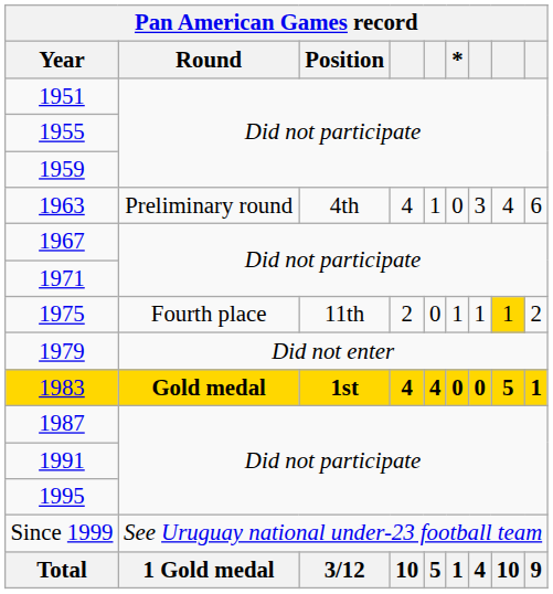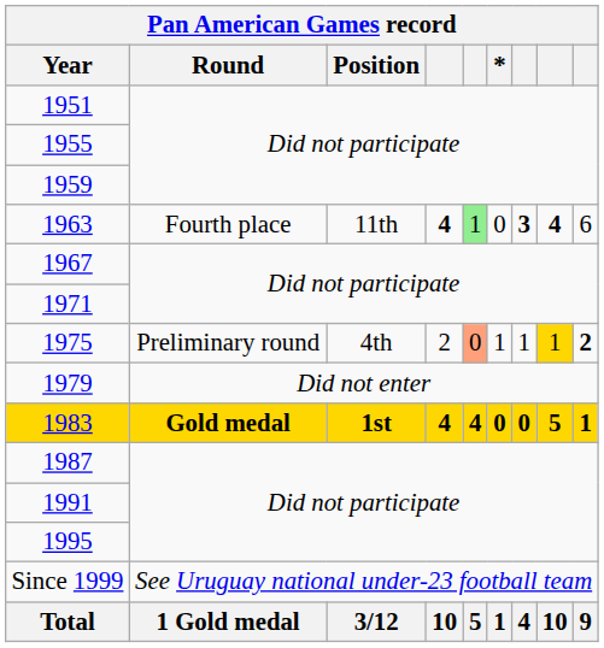1963 | Round: Preliminary round -> Fourth place
1963 | Position: 4th -> 11th
1963 | column 4: normal -> bold
1963 | column 5: no background -> lightgreen background
1963 | column 7: normal -> bold
1963 | column 8: normal -> bold
1975 | Round: Fourth place -> Preliminary round
1975 | Position: 11th -> 4th
1975 | column 5: no background -> lightsalmon background
1975 | column 9: normal -> bold
